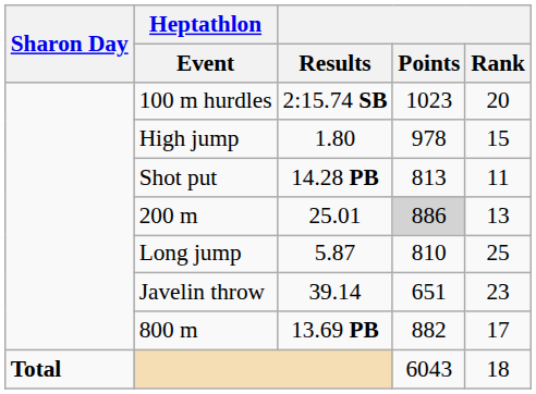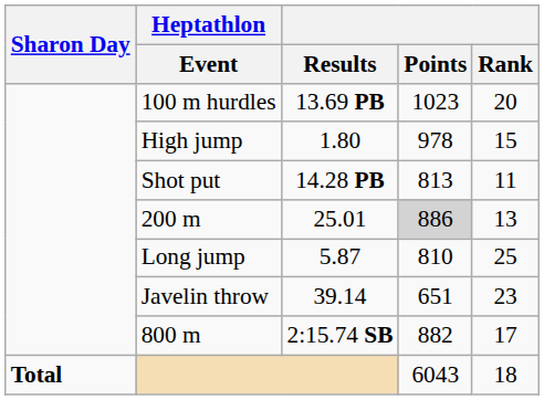100 m hurdles | Results: 2:15.74 SB -> 13.69 PB
800 m | Results: 13.69 PB -> 2:15.74 SB
